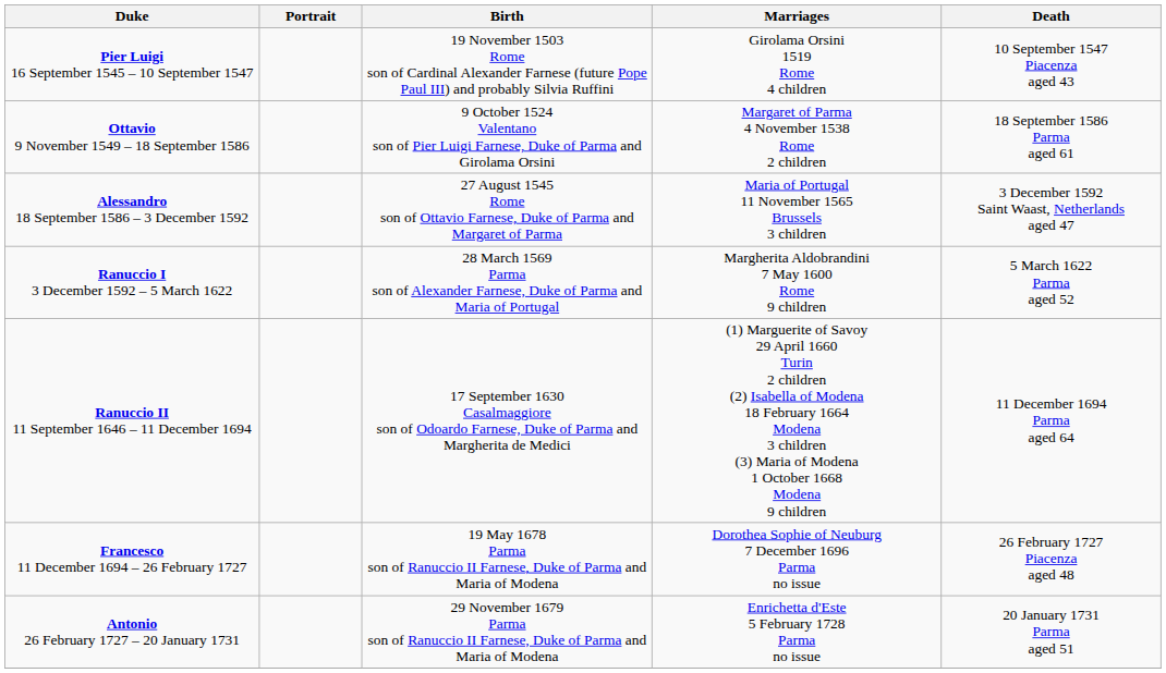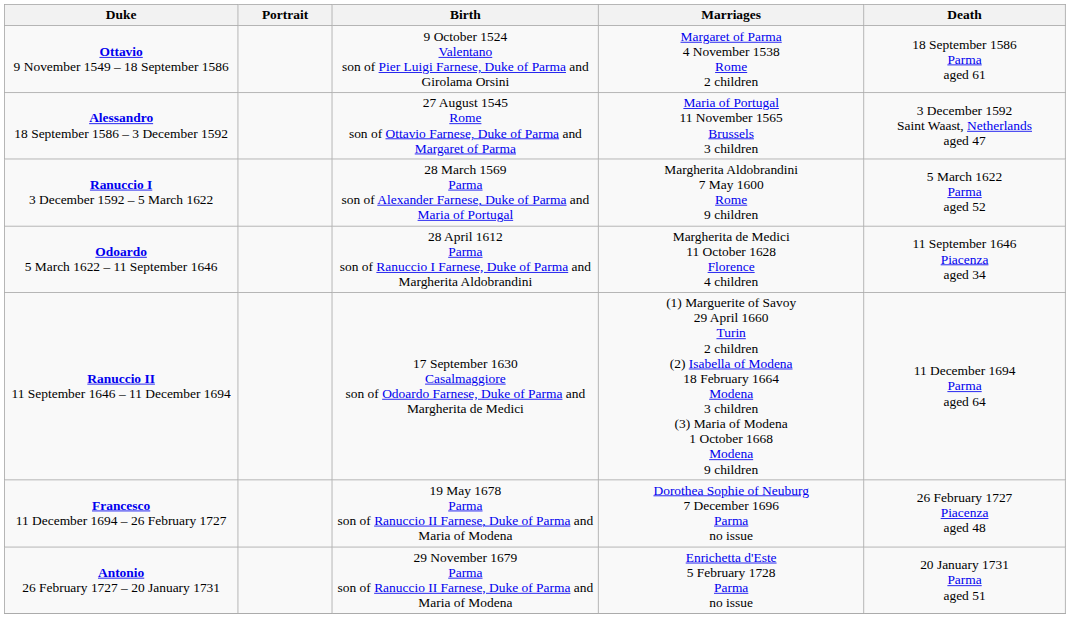- row: Pier Luigi 16 September 1545 – 10 September 1547 | 19 November 1503 Rome son of Cardinal Alexander Farnese (future Pope Paul III) and probably Silvia Ruffini | Girolama Orsini 1519 Rome 4 children | 10 September 1547 Piacenza aged 43
+ row: Odoardo 5 March 1622 – 11 September 1646 | 28 April 1612 Parma son of Ranuccio I Farnese, Duke of Parma and Margherita Aldobrandini | Margherita de Medici 11 October 1628 Florence 4 children | 11 September 1646 Piacenza aged 34
